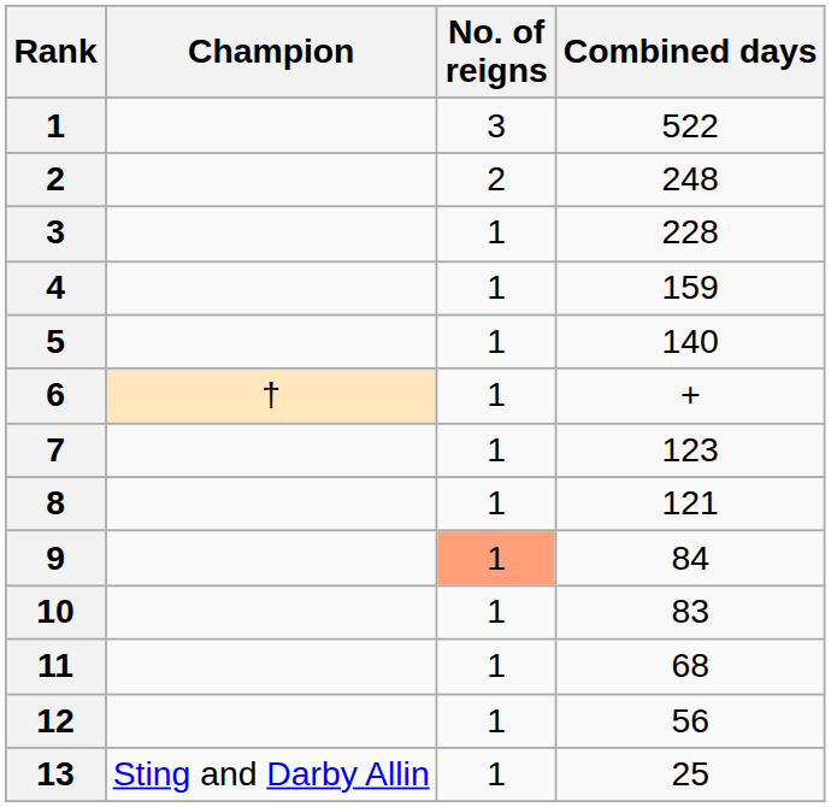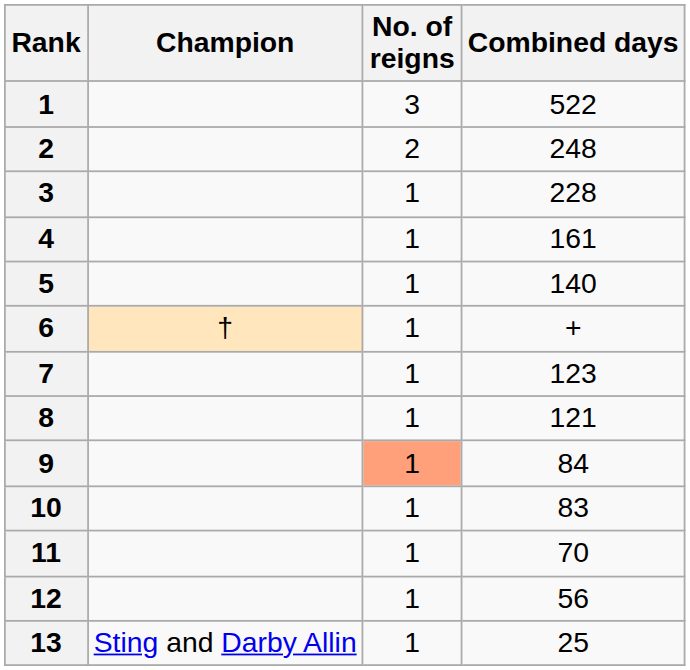4 | Combined days: 159 -> 161
11 | Combined days: 68 -> 70
